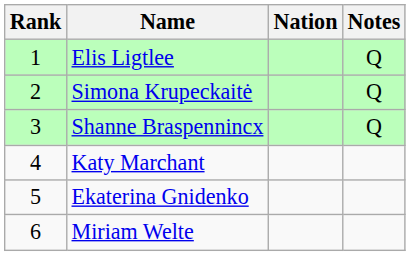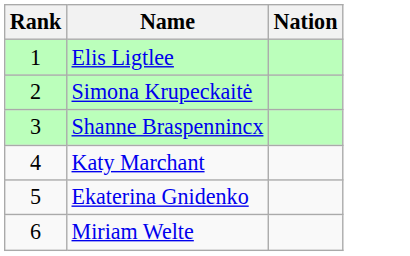- column: Notes | Q | Q | Q
